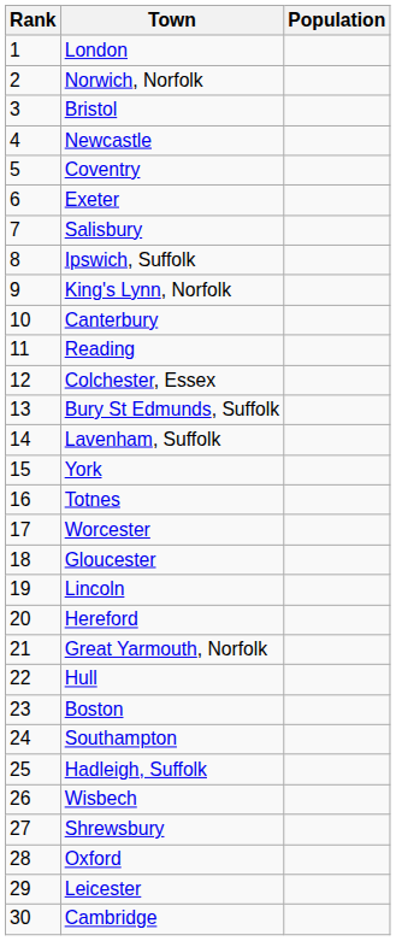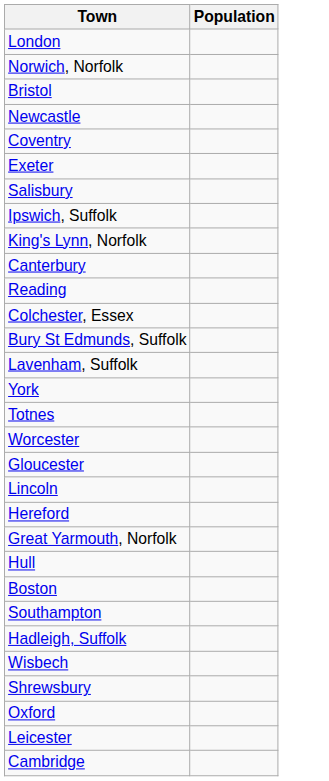- column: Rank | 1 | 2 | 3 | 4 | 5 | 6 | 7 | 8 | 9 | 10 | 11 | 12 | 13 | 14 | 15 | 16 | 17 | 18 | 19 | 20 | 21 | 22 | 23 | 24 | 25 | 26 | 27 | 28 | 29 | 30
